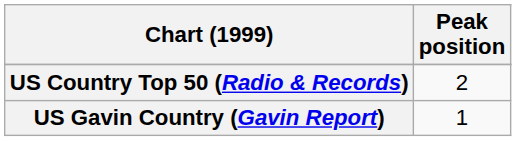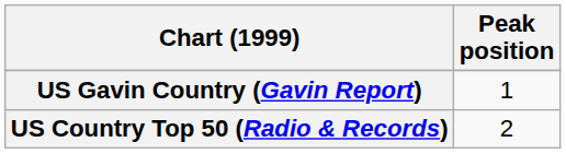rows swapped: US Gavin Country (Gavin Report) <-> US Country Top 50 (Radio & Records)
